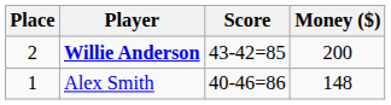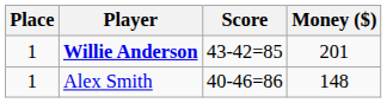Willie Anderson | Place: 2 -> 1
Willie Anderson | Money ($): 200 -> 201
